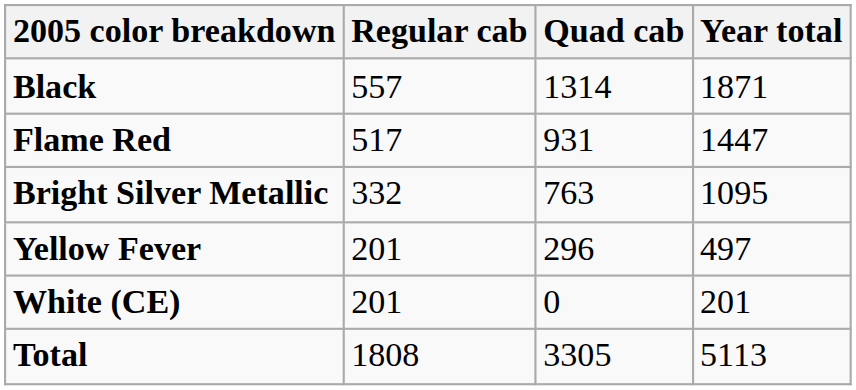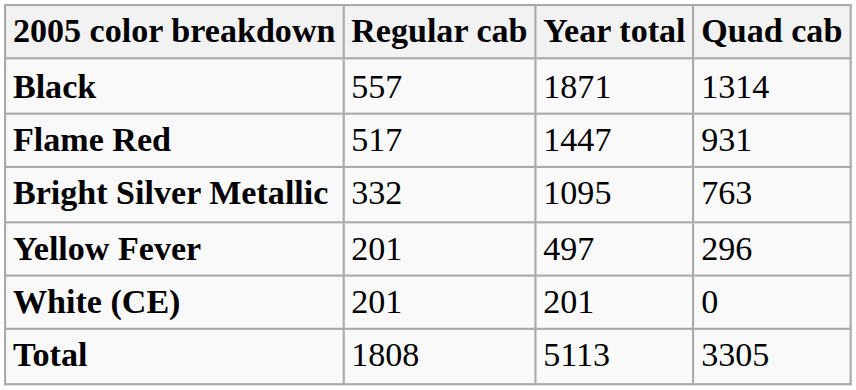columns swapped: Quad cab <-> Year total
